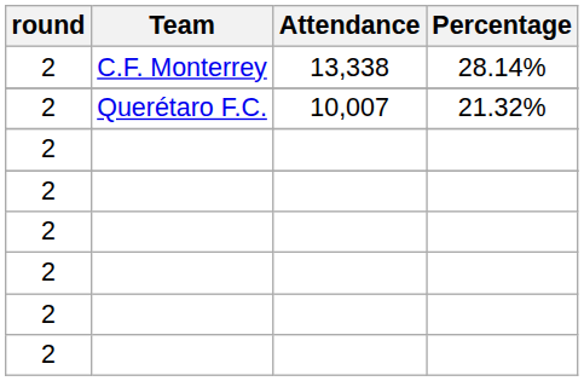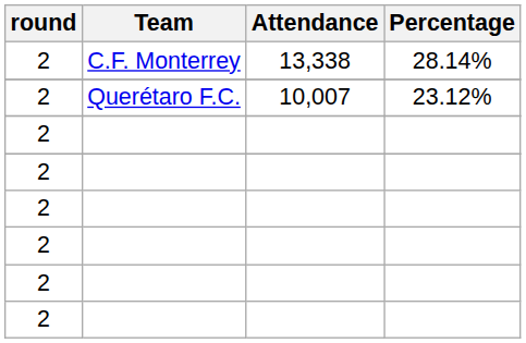Querétaro F.C. | Percentage: 21.32% -> 23.12%
